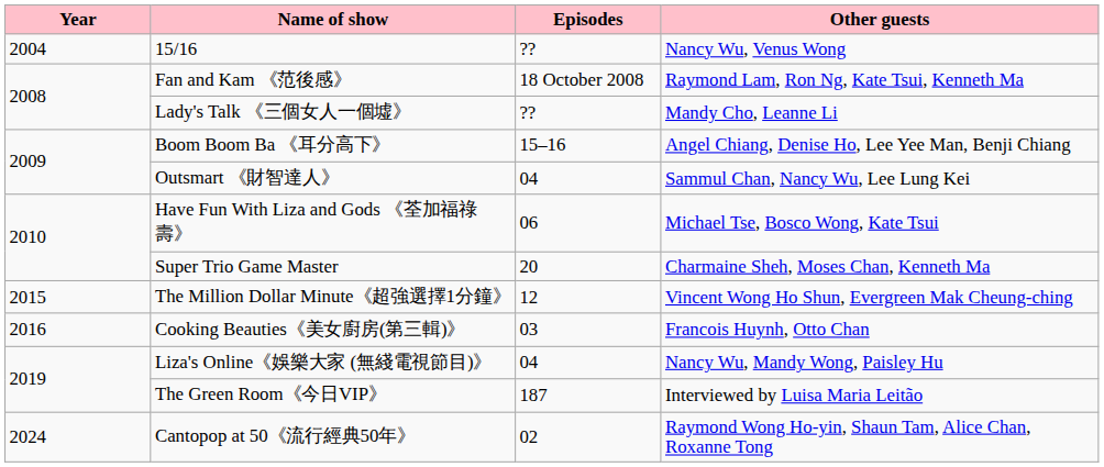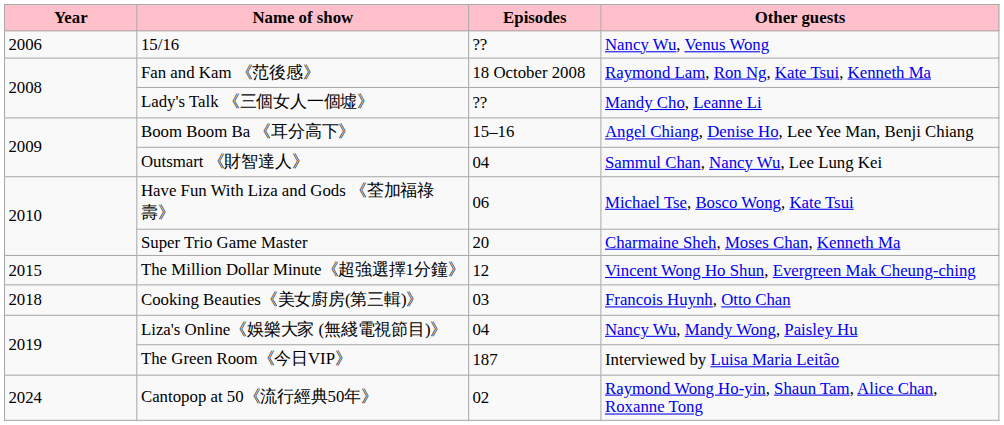15/16 | Year: 2004 -> 2006
Cooking Beauties《美女廚房(第三輯)》 | Year: 2016 -> 2018
